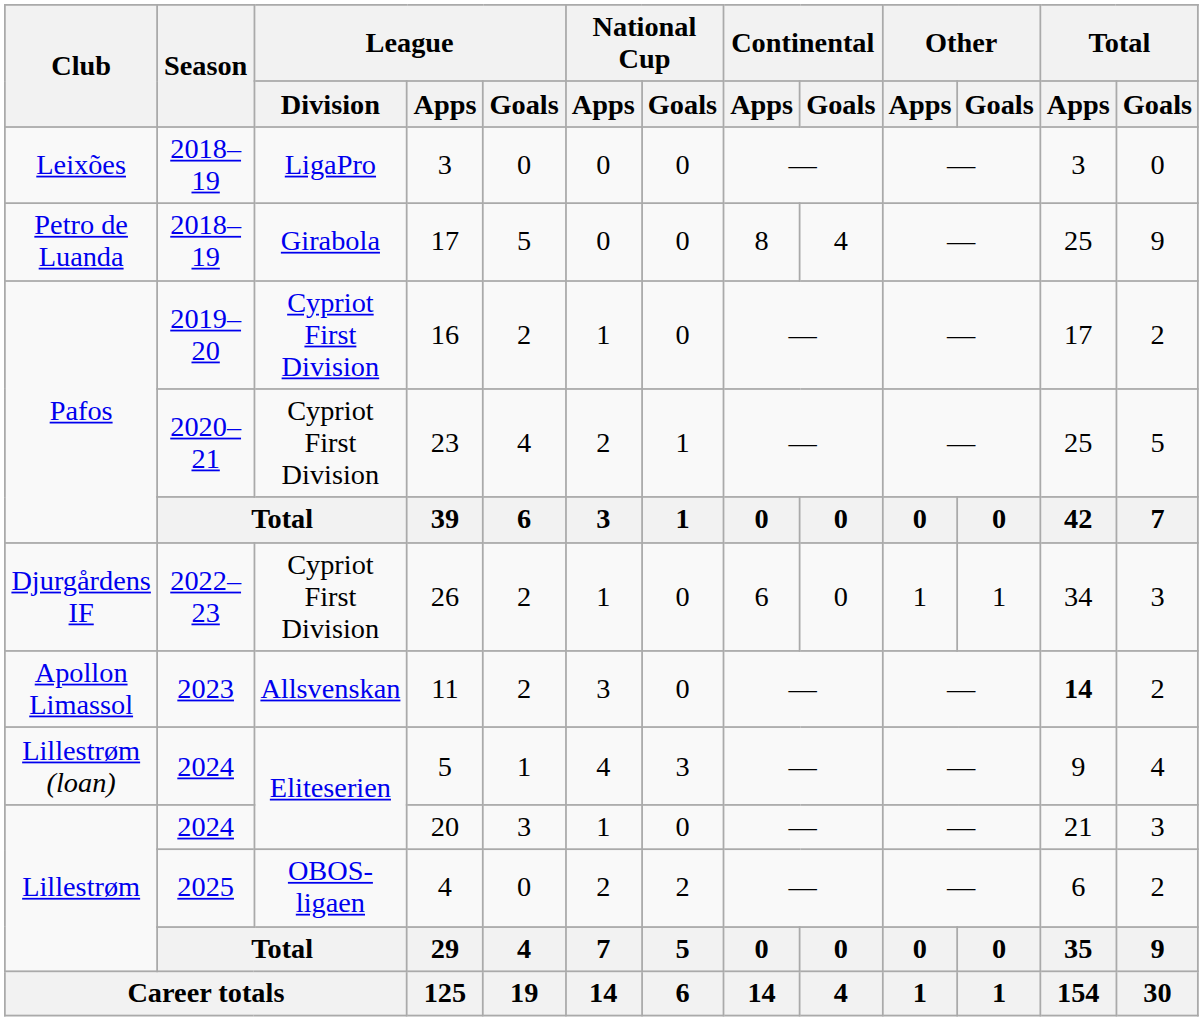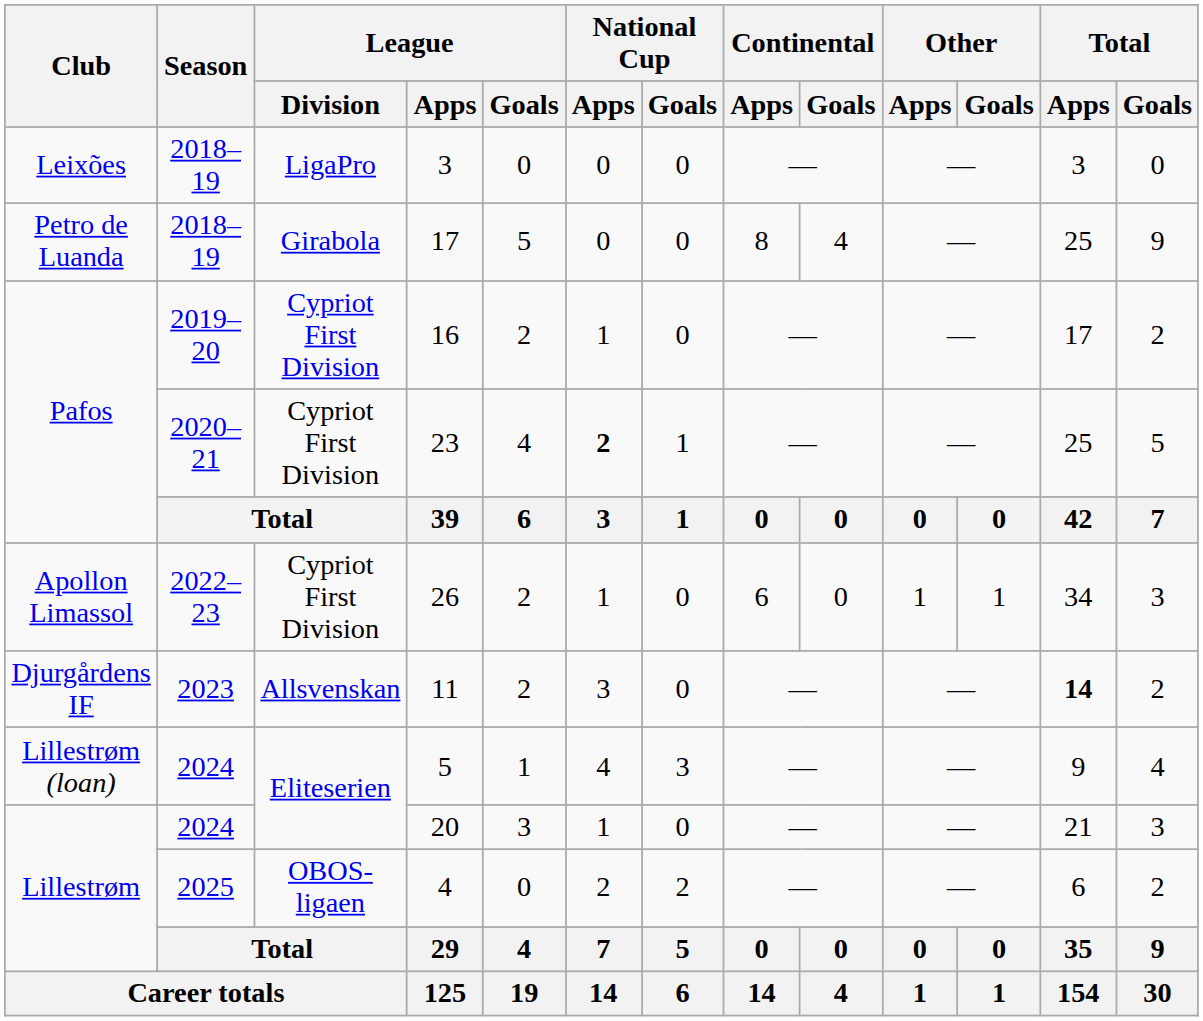23 | National Cup / Apps: normal -> bold
26 | Club: Djurgårdens IF -> Apollon Limassol
11 | Club: Apollon Limassol -> Djurgårdens IF
